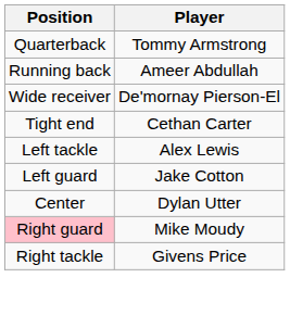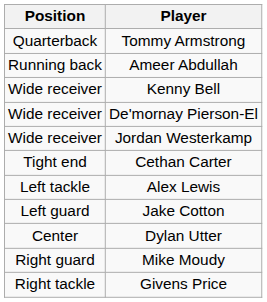+ row: Wide receiver | Kenny Bell
+ row: Wide receiver | Jordan Westerkamp
Mike Moudy | Position: pink background -> no background
